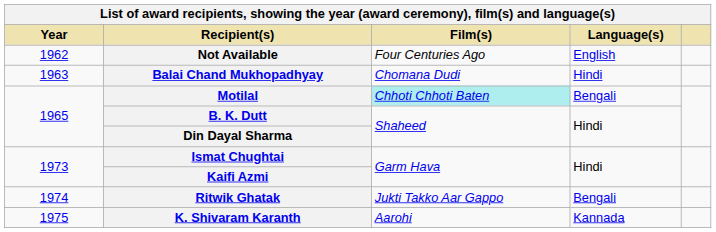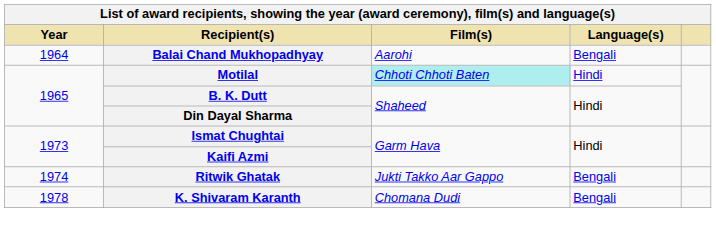- row: 1962 | Not Available | Four Centuries Ago | English
Balai Chand Mukhopadhyay | Year: 1963 -> 1964
Balai Chand Mukhopadhyay | Film(s): Chomana Dudi -> Aarohi
Balai Chand Mukhopadhyay | Language(s): Hindi -> Bengali
Motilal | Language(s): Bengali -> Hindi
K. Shivaram Karanth | Year: 1975 -> 1978
K. Shivaram Karanth | Film(s): Aarohi -> Chomana Dudi
K. Shivaram Karanth | Language(s): Kannada -> Bengali
